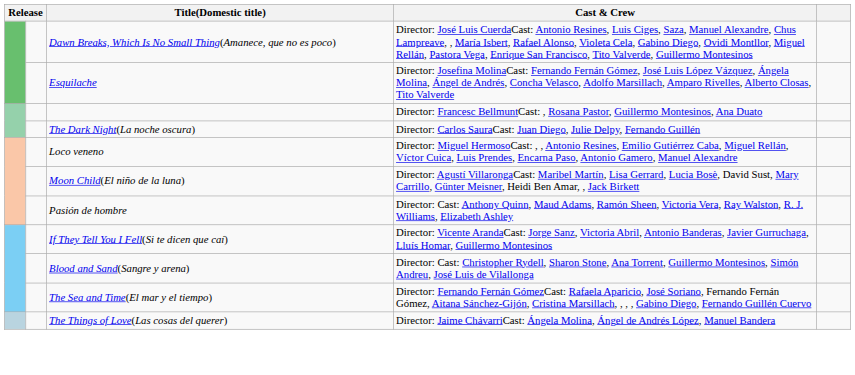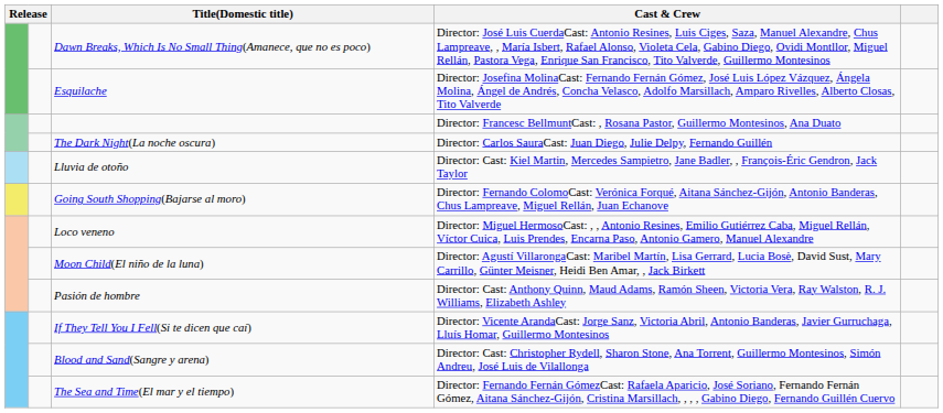+ row: Lluvia de otoño | Director: Cast: Kiel Martin, Mercedes Sampietro, Jane Badler, , François-Éric Gendron, Jack Taylor
+ row: Going South Shopping(Bajarse al moro) | Director: Fernando ColomoCast: Verónica Forqué, Aitana Sánchez-Gijón, Antonio Banderas, Chus Lampreave, Miguel Rellán, Juan Echanove
- row: The Things of Love(Las cosas del querer) | Director: Jaime ChávarriCast: Ángela Molina, Ángel de Andrés López, Manuel Bandera
